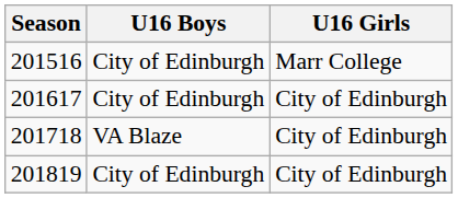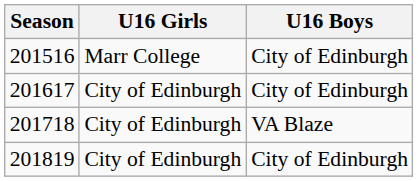columns swapped: U16 Boys <-> U16 Girls
